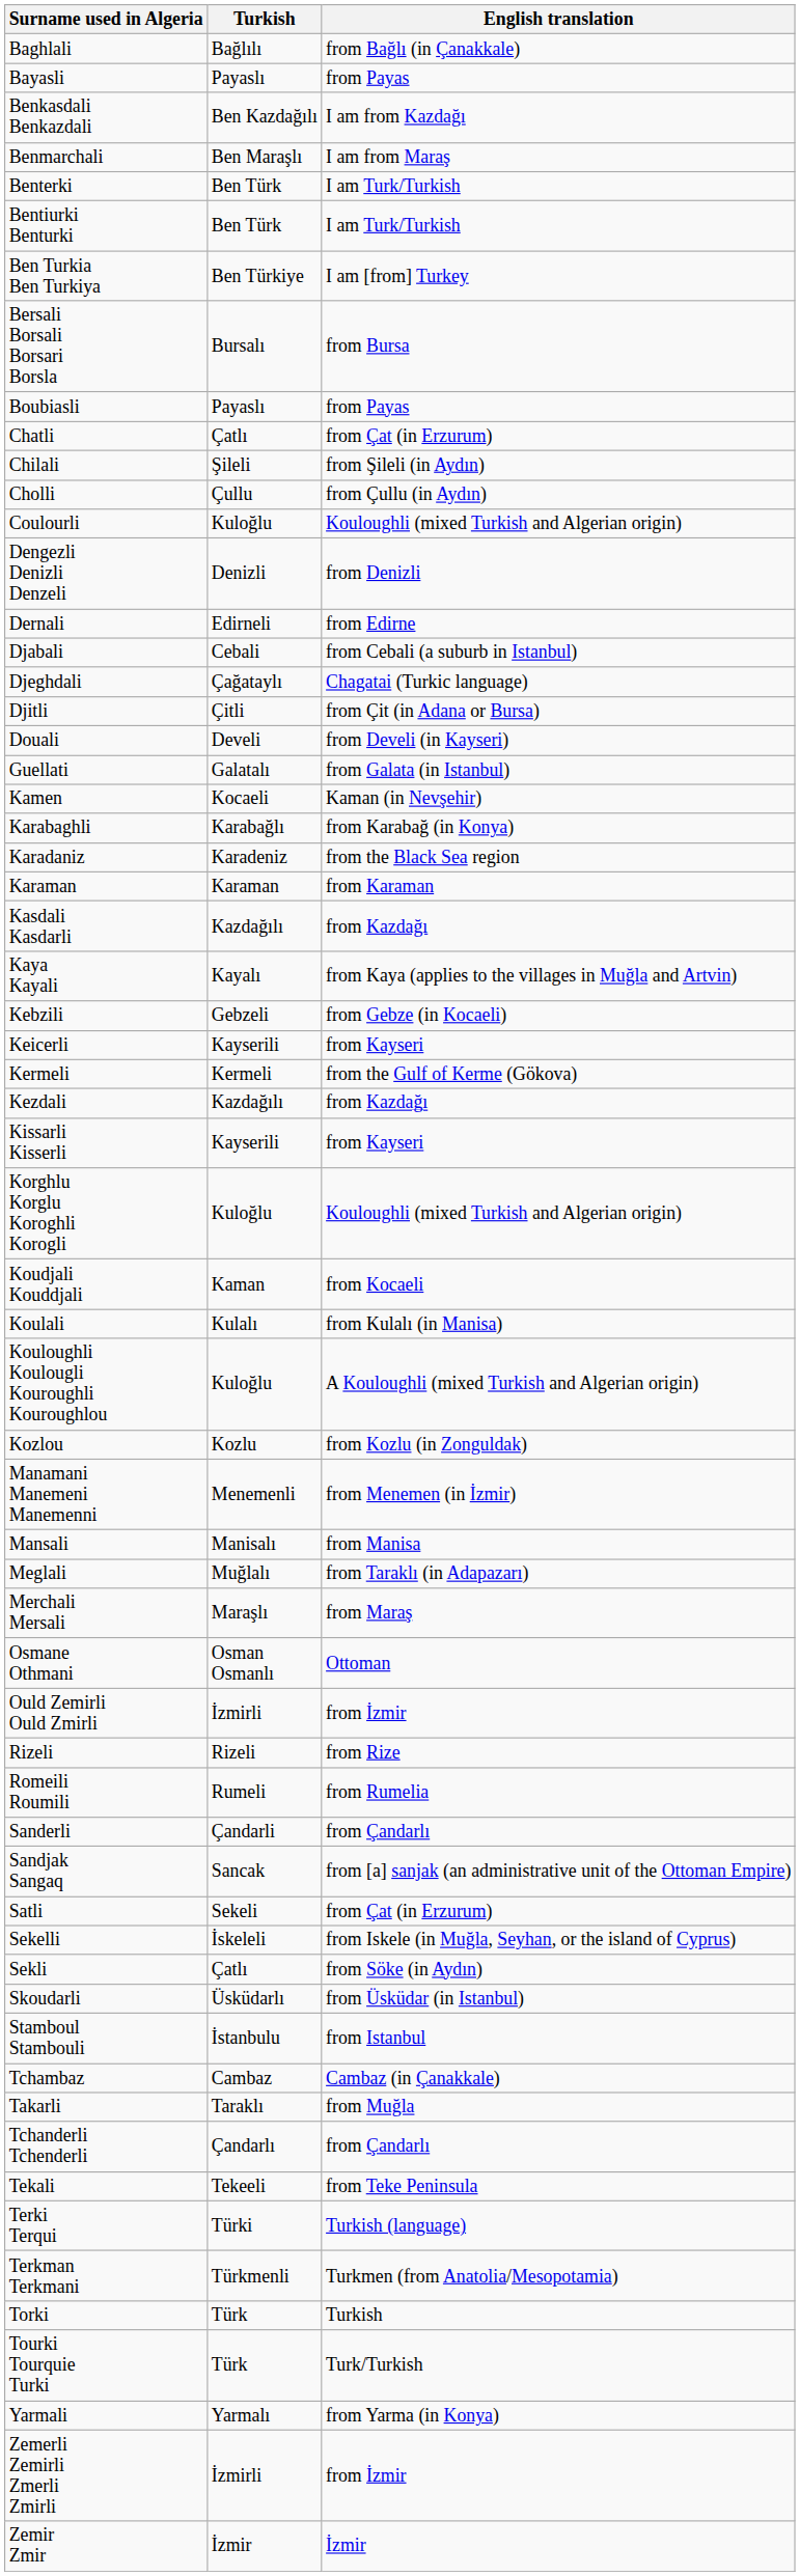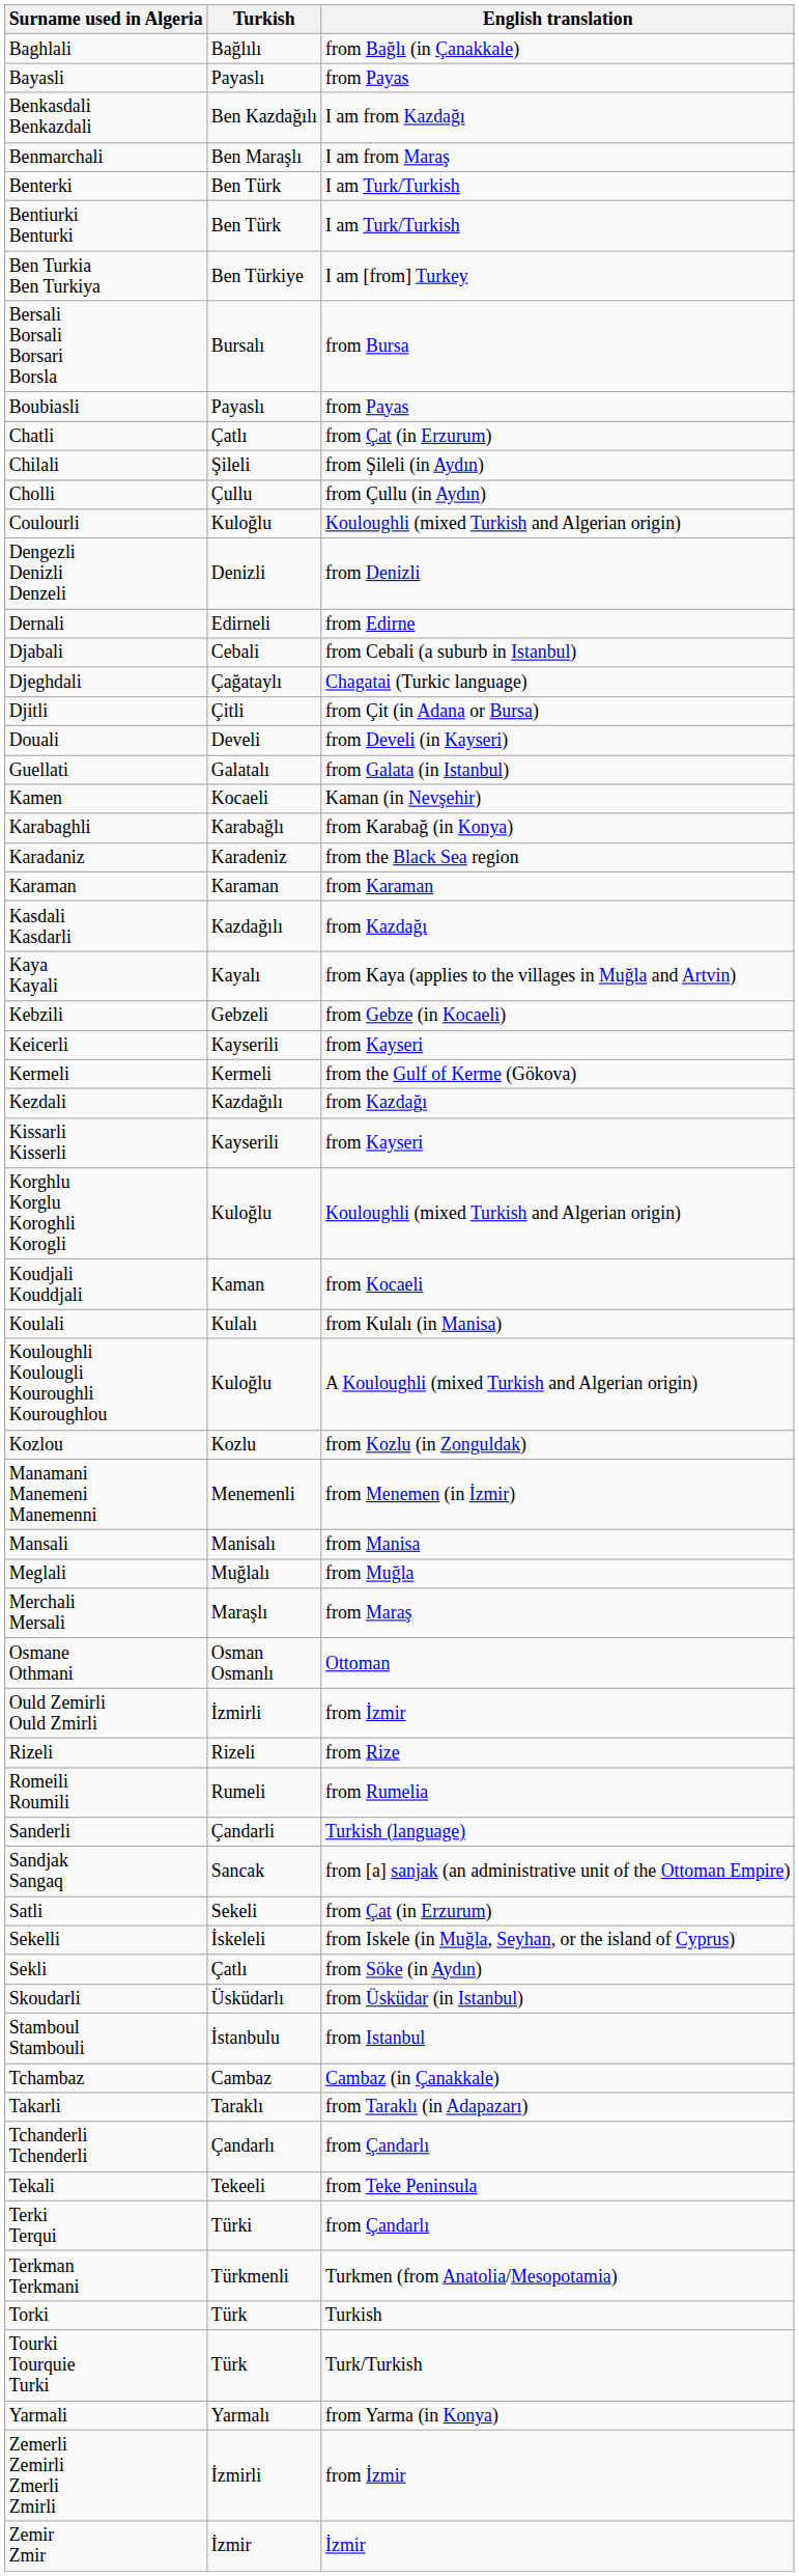Meglali | English translation: from Taraklı (in Adapazarı) -> from Muğla
Sanderli | English translation: from Çandarlı -> Turkish (language)
Takarli | English translation: from Muğla -> from Taraklı (in Adapazarı)
Terki Terqui | English translation: Turkish (language) -> from Çandarlı
